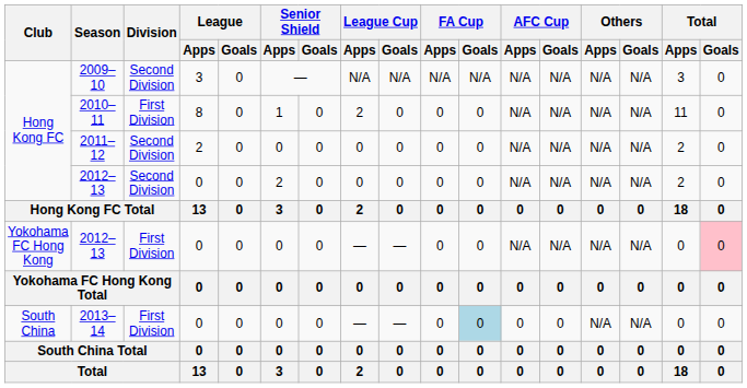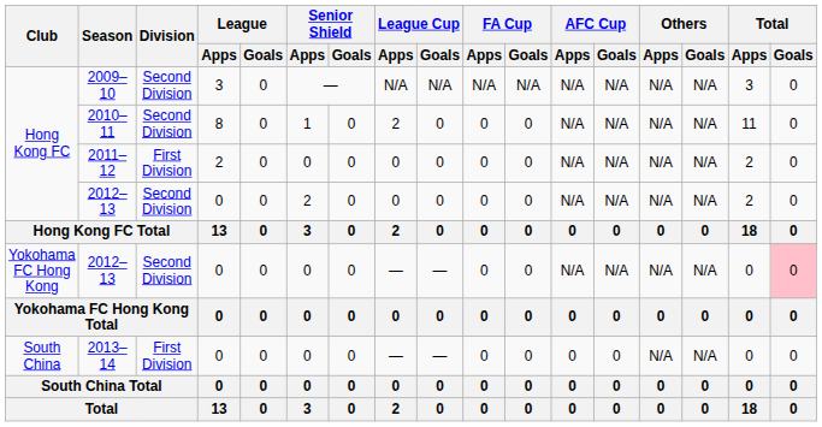2010–11 | Division: First Division -> Second Division
2011–12 | Division: Second Division -> First Division
Yokohama FC Hong Kong / 2012–13 | Division: First Division -> Second Division
2013–14 | FA Cup / Goals: lightblue background -> no background
